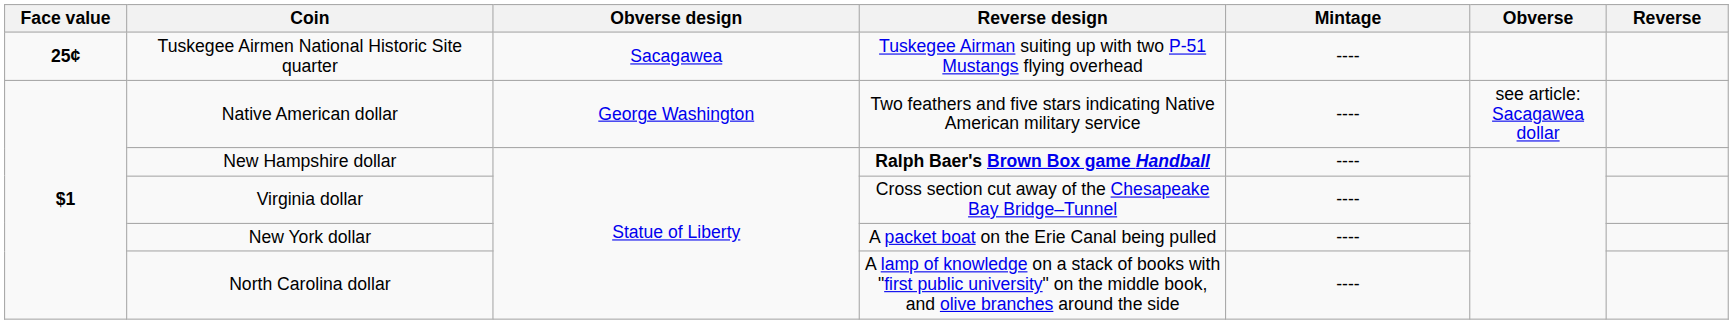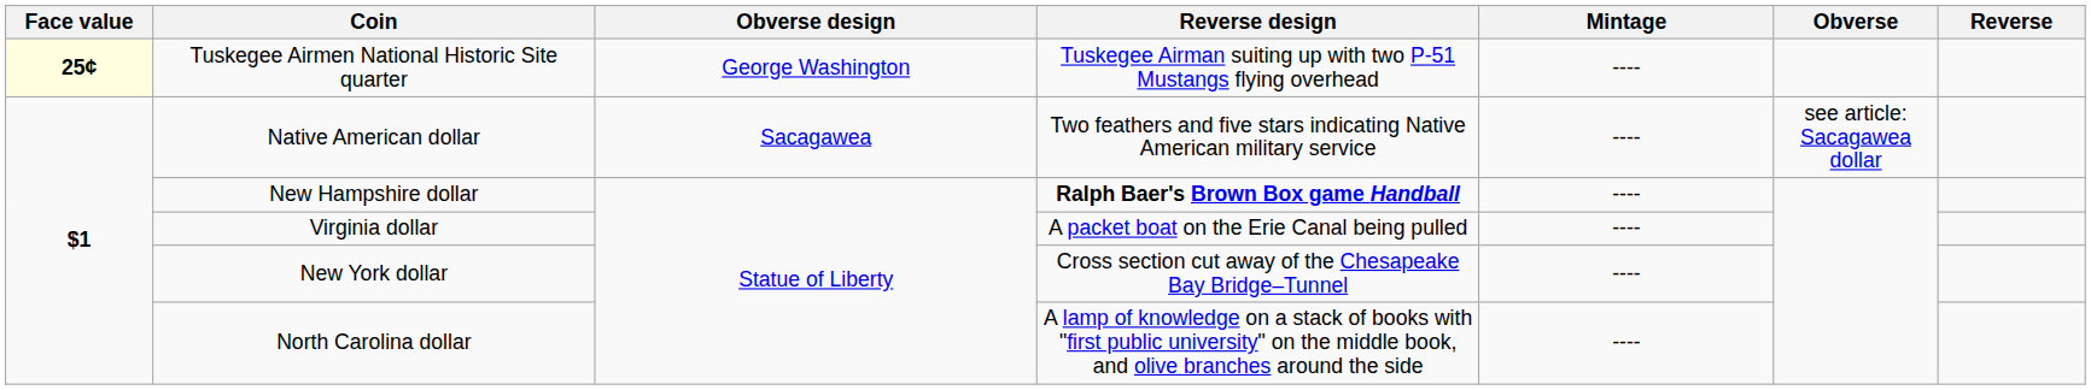Tuskegee Airmen National Historic Site quarter | Face value: no background -> lightyellow background
Tuskegee Airmen National Historic Site quarter | Obverse design: Sacagawea -> George Washington
Native American dollar | Obverse design: George Washington -> Sacagawea
Virginia dollar | Reverse design: Cross section cut away of the Chesapeake Bay Bridge–Tunnel -> A packet boat on the Erie Canal being pulled
New York dollar | Reverse design: A packet boat on the Erie Canal being pulled -> Cross section cut away of the Chesapeake Bay Bridge–Tunnel
